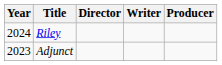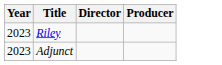- column: Writer
Riley | Year: 2024 -> 2023
